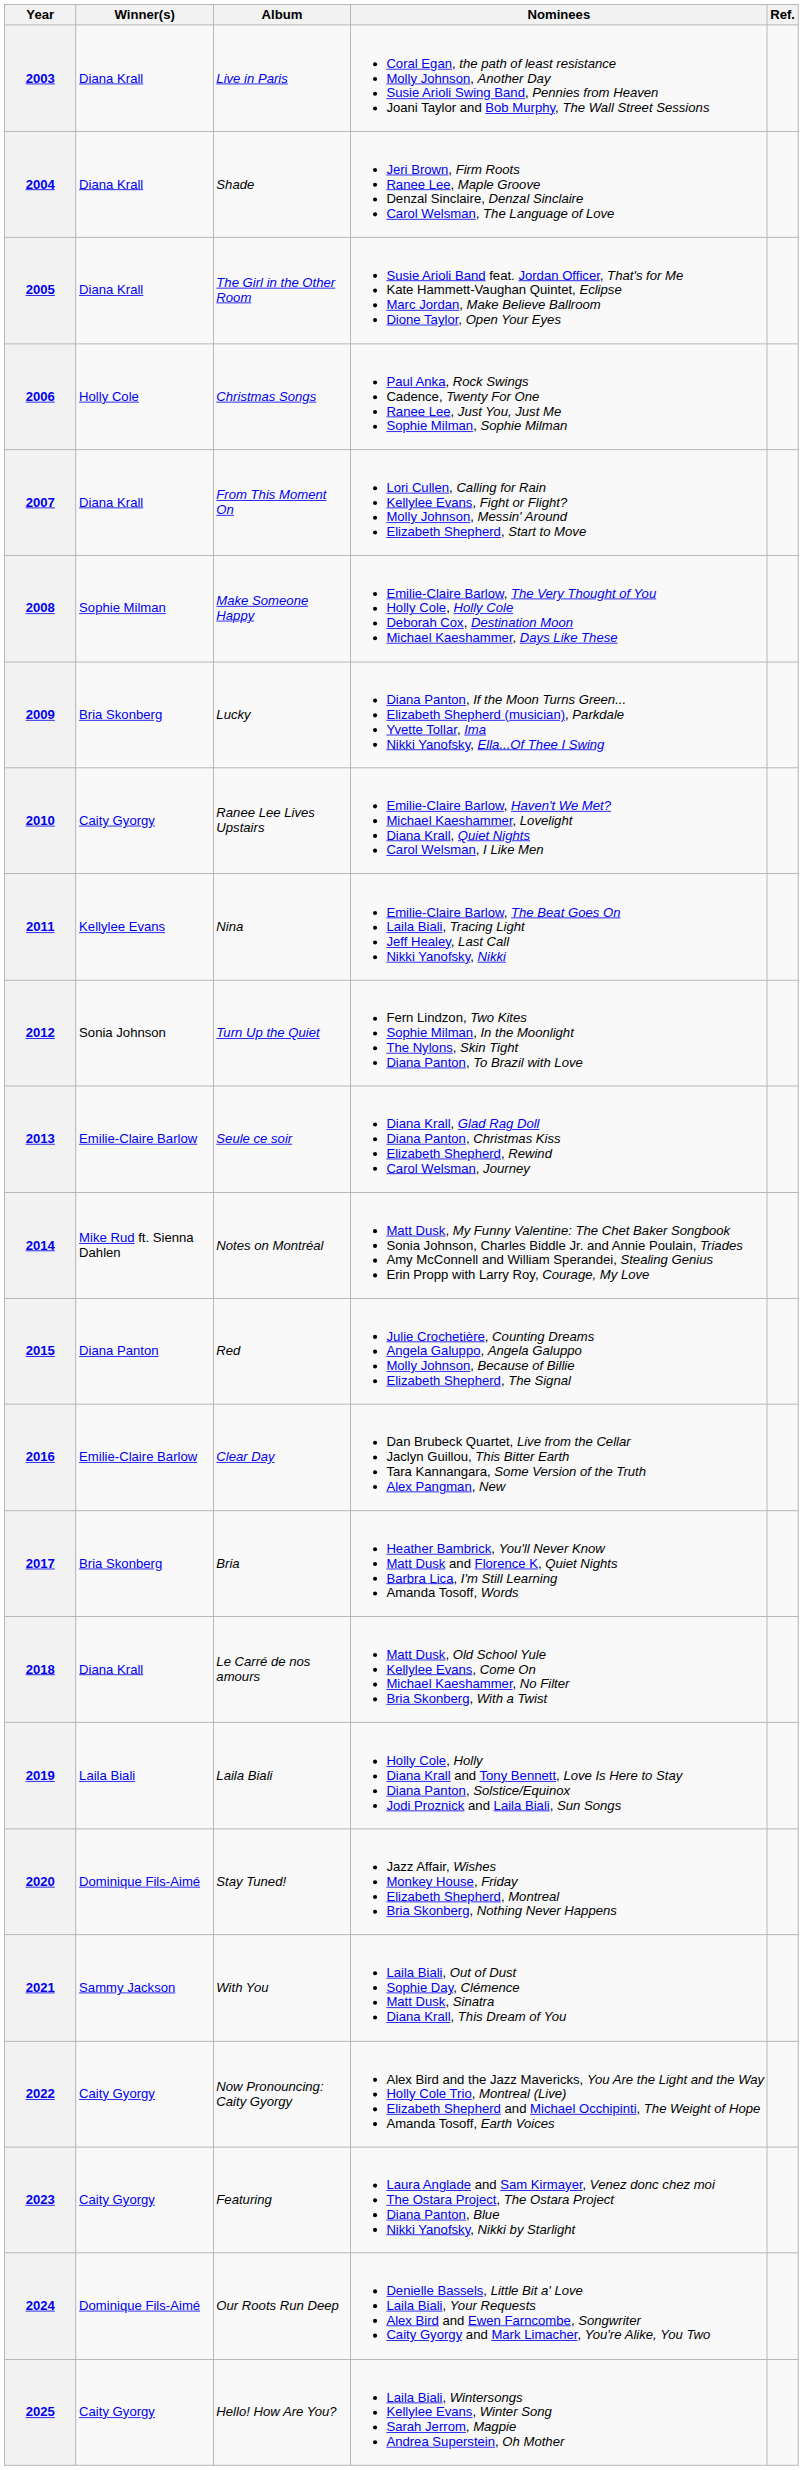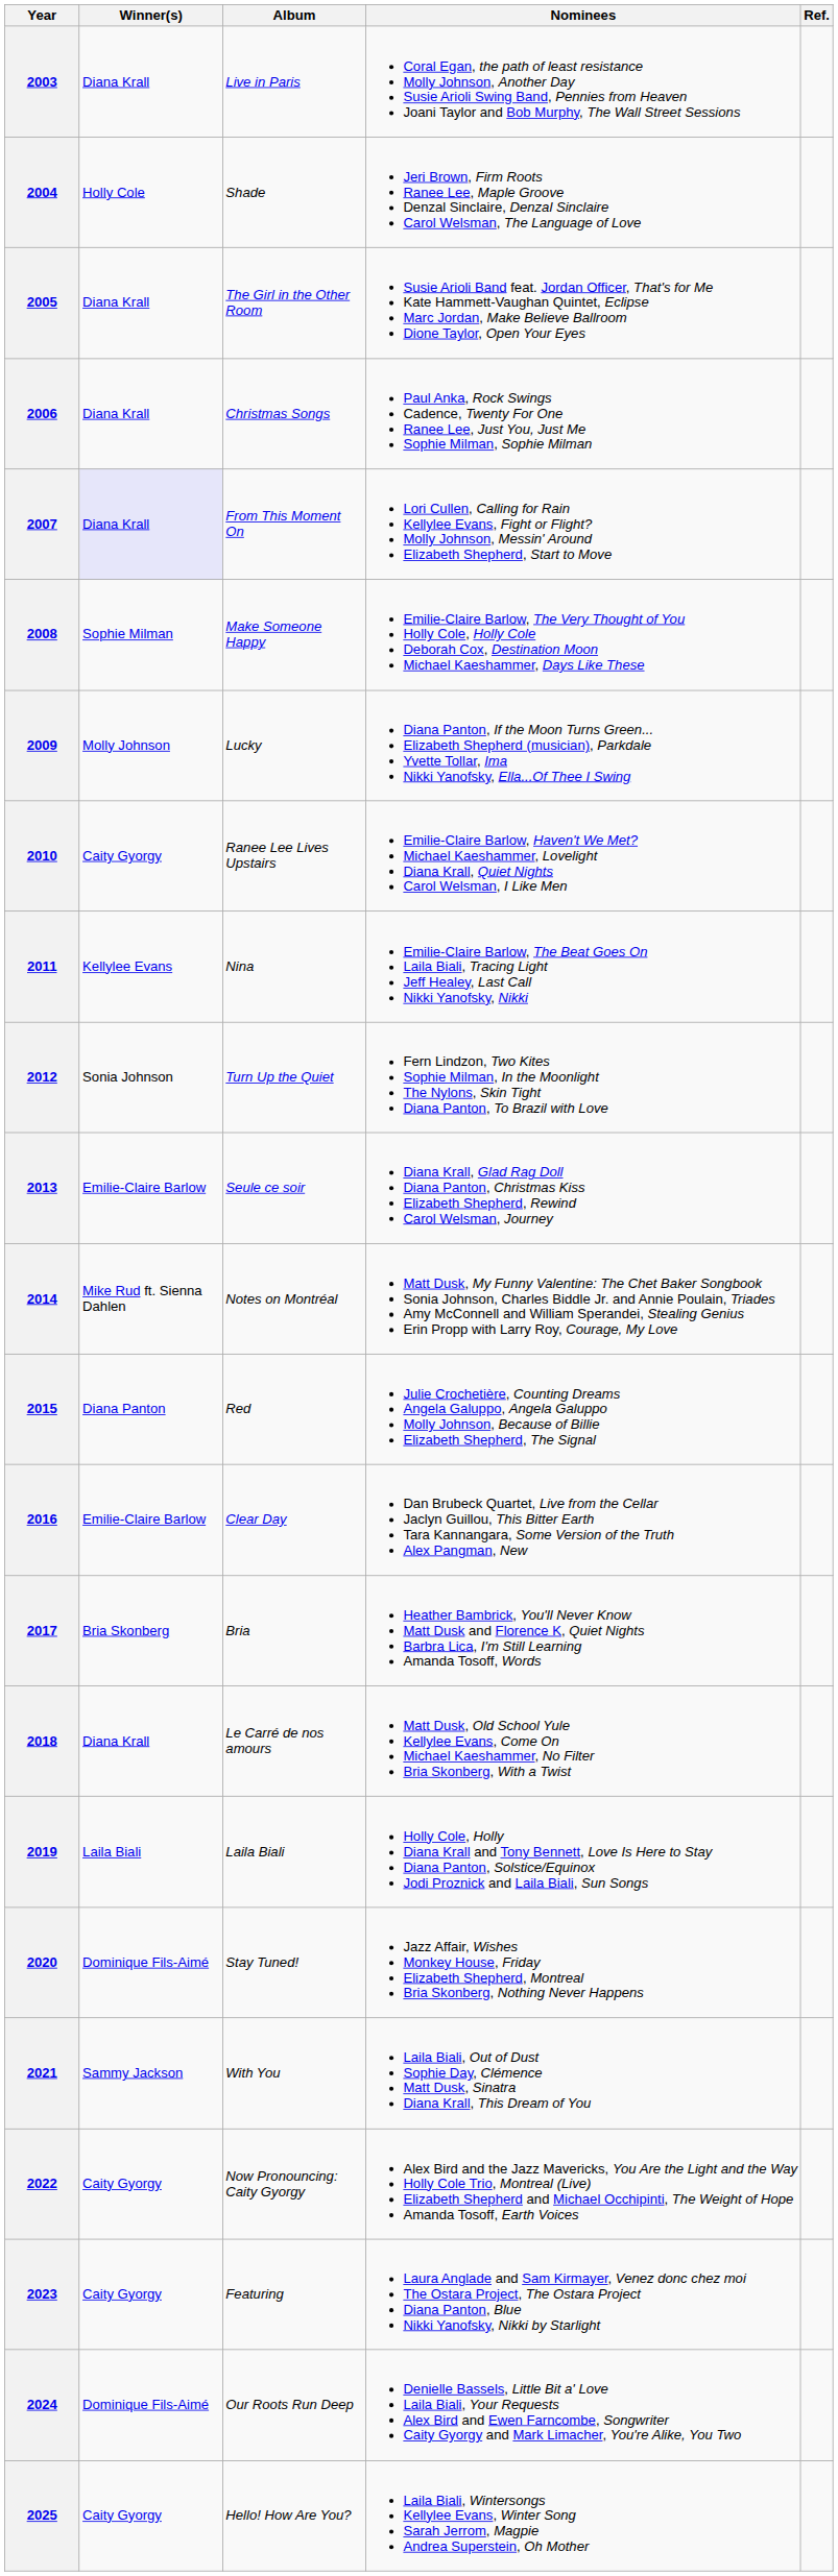2004 | Winner(s): Diana Krall -> Holly Cole
2006 | Winner(s): Holly Cole -> Diana Krall
2007 | Winner(s): no background -> lavender background
2009 | Winner(s): Bria Skonberg -> Molly Johnson
